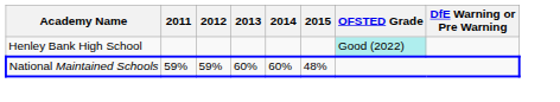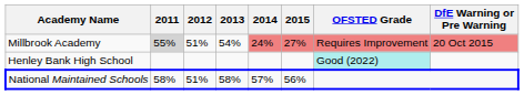+ row: Millbrook Academy | 55% | 51% | 54% | 24% | 27% | Requires Improvement | 20 Oct 2015
National Maintained Schools | 2011: 59% -> 58%
National Maintained Schools | 2012: 59% -> 51%
National Maintained Schools | 2013: 60% -> 58%
National Maintained Schools | 2014: 60% -> 57%
National Maintained Schools | 2015: 48% -> 56%
